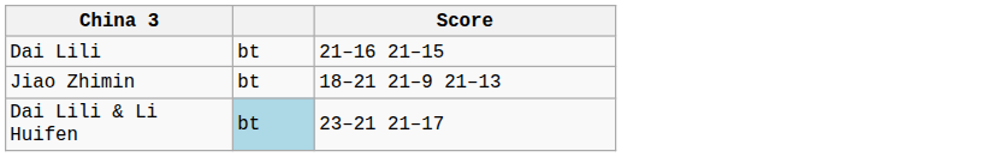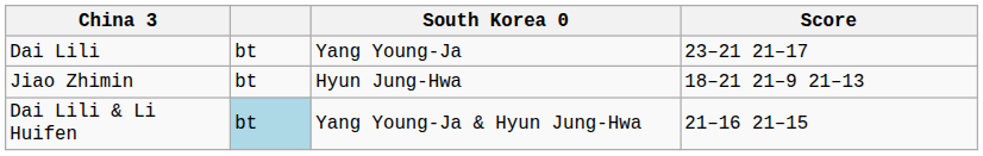+ column: South Korea 0 | Yang Young-Ja | Hyun Jung-Hwa | Yang Young-Ja & Hyun Jung-Hwa
Dai Lili | Score: 21–16 21–15 -> 23–21 21–17
Dai Lili & Li Huifen | Score: 23–21 21–17 -> 21–16 21–15
